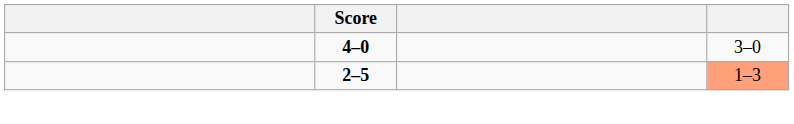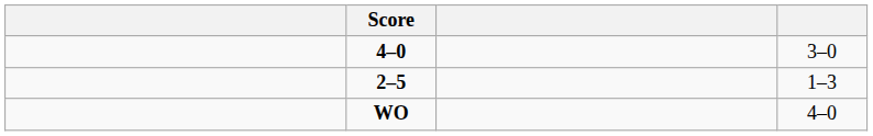2–5 | column 4: lightsalmon background -> no background
+ row: WO | 4–0
